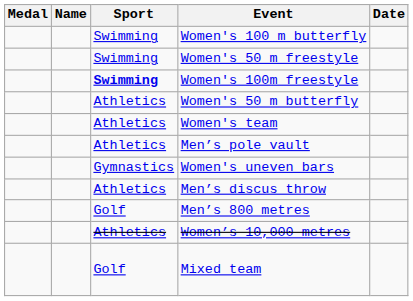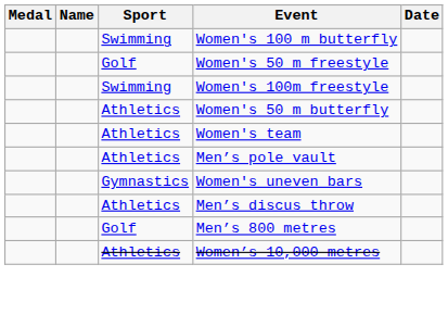Women's 50 m freestyle | Sport: Swimming -> Golf
Women's 100m freestyle | Sport: bold -> normal
- row: Golf | Mixed team
